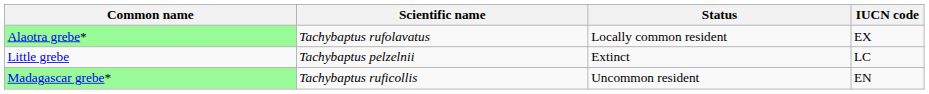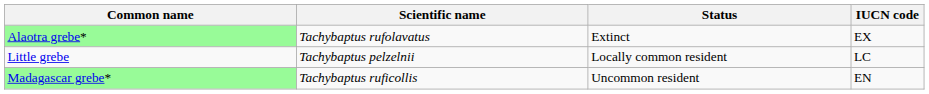Alaotra grebe* | Status: Locally common resident -> Extinct
Little grebe | Status: Extinct -> Locally common resident
